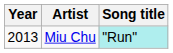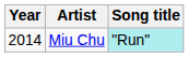Miu Chu | Year: 2013 -> 2014
